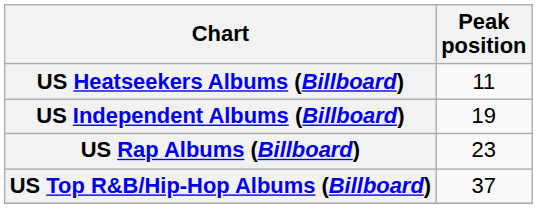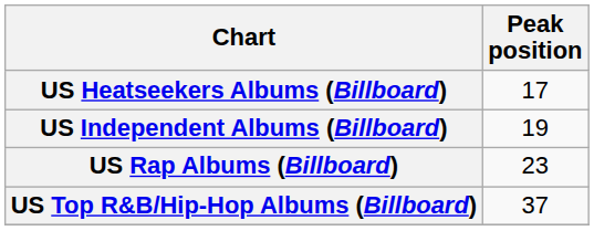US Heatseekers Albums (Billboard) | Peak position: 11 -> 17
